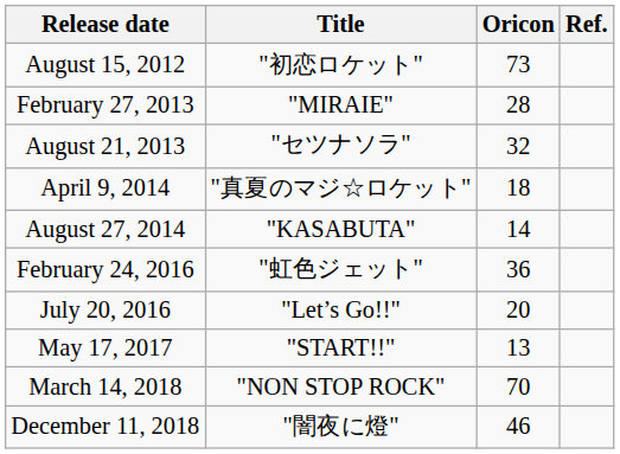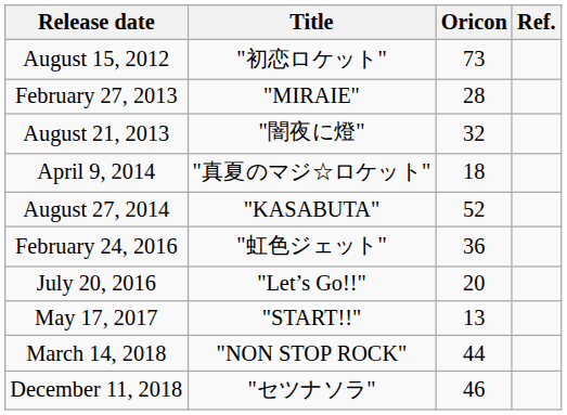August 21, 2013 | Title: "セツナソラ" -> "闇夜に燈"
August 27, 2014 | Oricon: 14 -> 52
March 14, 2018 | Oricon: 70 -> 44
December 11, 2018 | Title: "闇夜に燈" -> "セツナソラ"
